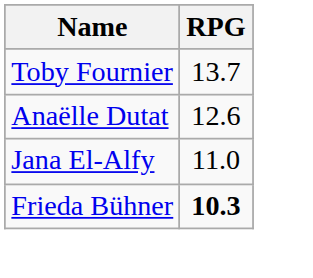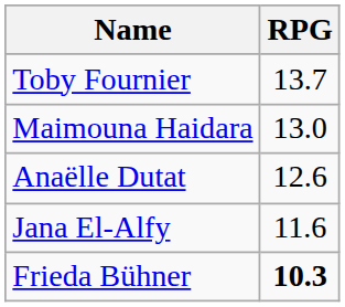+ row: Maimouna Haidara | 13.0
Jana El-Alfy | RPG: 11.0 -> 11.6
